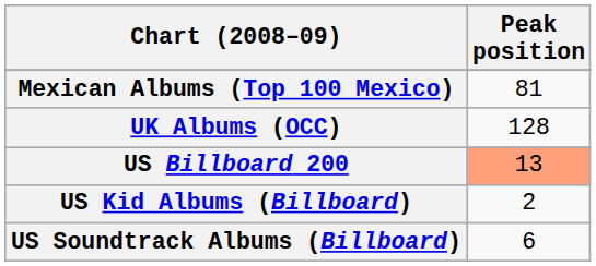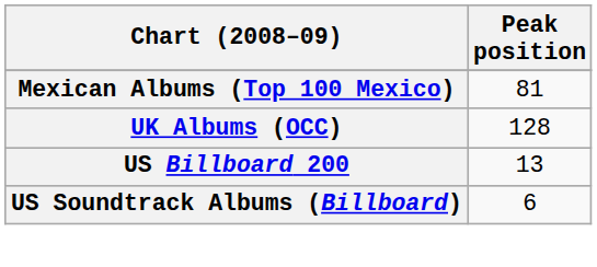US Billboard 200 | Peak position: lightsalmon background -> no background
- row: US Kid Albums (Billboard) | 2
